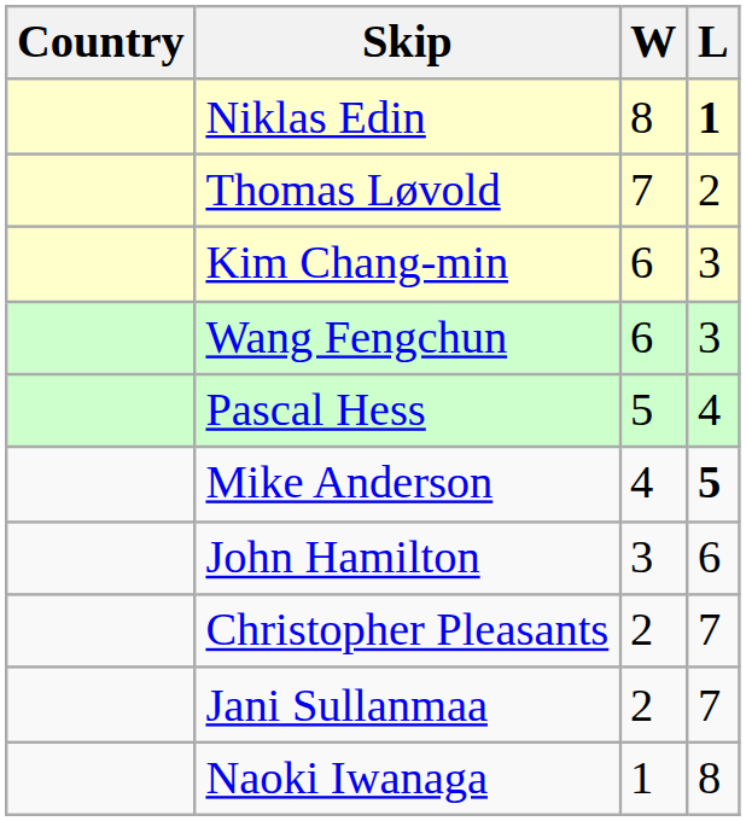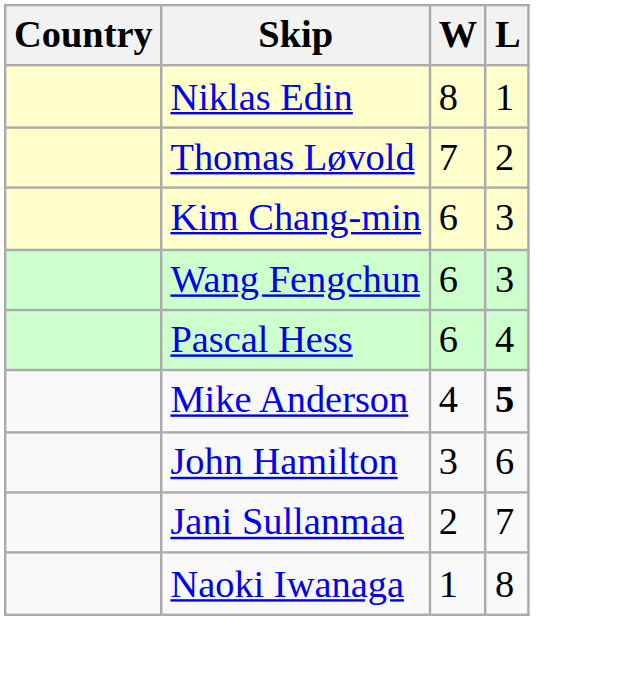Niklas Edin | L: bold -> normal
Pascal Hess | W: 5 -> 6
- row: Christopher Pleasants | 2 | 7
